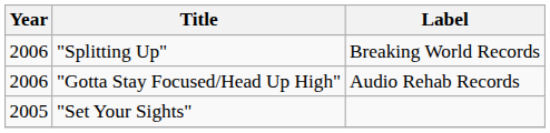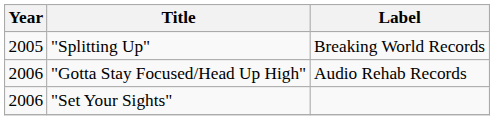"Splitting Up" | Year: 2006 -> 2005
"Set Your Sights" | Year: 2005 -> 2006
